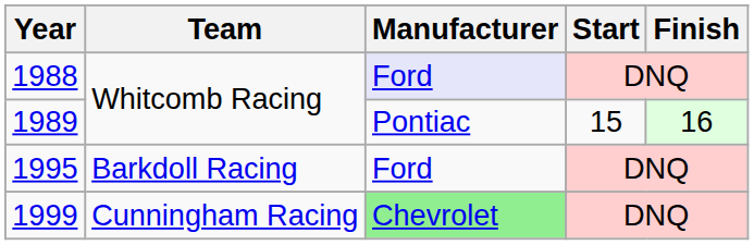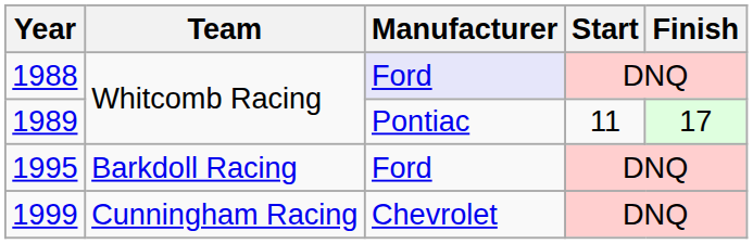1989 | Start: 15 -> 11
1989 | Finish: 16 -> 17
1999 | Manufacturer: lightgreen background -> no background
